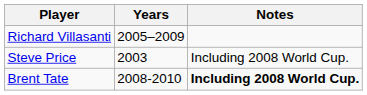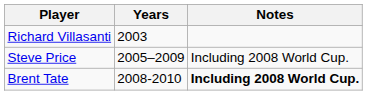Richard Villasanti | Years: 2005–2009 -> 2003
Steve Price | Years: 2003 -> 2005–2009
